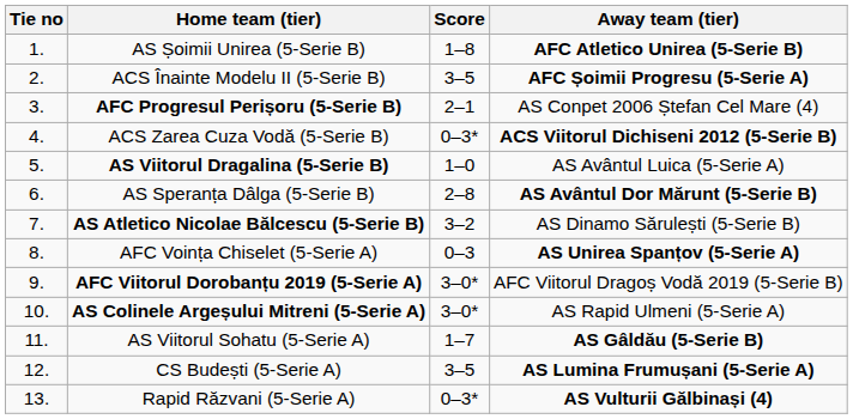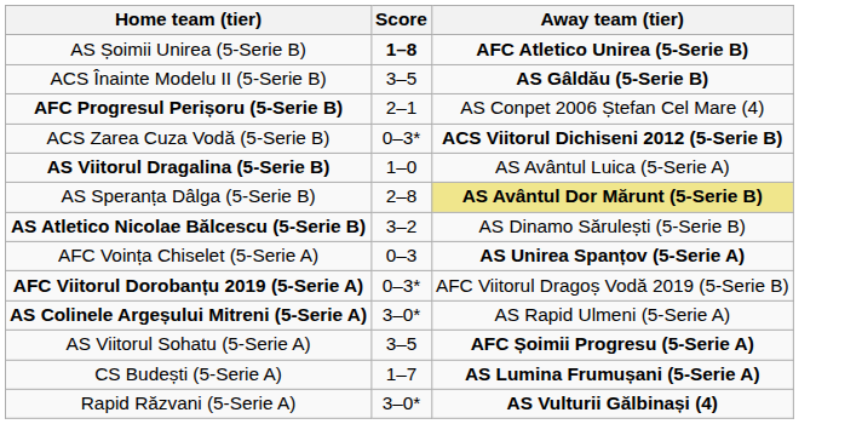- column: Tie no | 1. | 2. | 3. | 4. | 5. | 6. | 7. | 8. | 9. | 10. | 11. | 12. | 13.
AS Șoimii Unirea (5-Serie B) | Score: normal -> bold
ACS Înainte Modelu II (5-Serie B) | Away team (tier): AFC Șoimii Progresu (5-Serie A) -> AS Gâldău (5-Serie B)
AS Speranța Dâlga (5-Serie B) | Away team (tier): no background -> khaki background
AFC Viitorul Dorobanțu 2019 (5-Serie A) | Score: 3–0* -> 0–3*
AS Viitorul Sohatu (5-Serie A) | Score: 1–7 -> 3–5
AS Viitorul Sohatu (5-Serie A) | Away team (tier): AS Gâldău (5-Serie B) -> AFC Șoimii Progresu (5-Serie A)
CS Budești (5-Serie A) | Score: 3–5 -> 1–7
Rapid Răzvani (5-Serie A) | Score: 0–3* -> 3–0*
